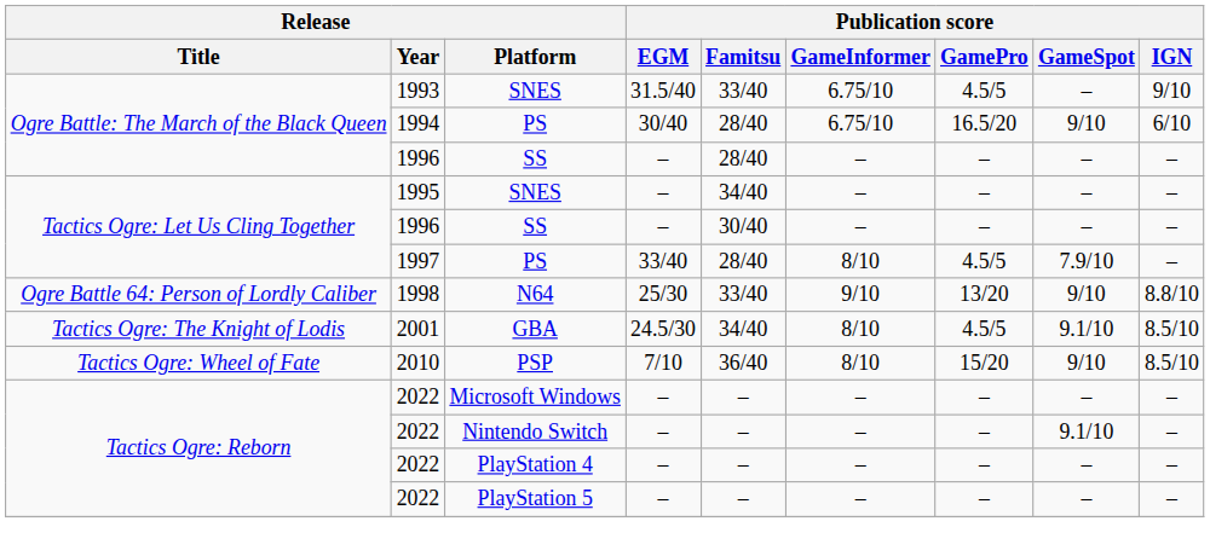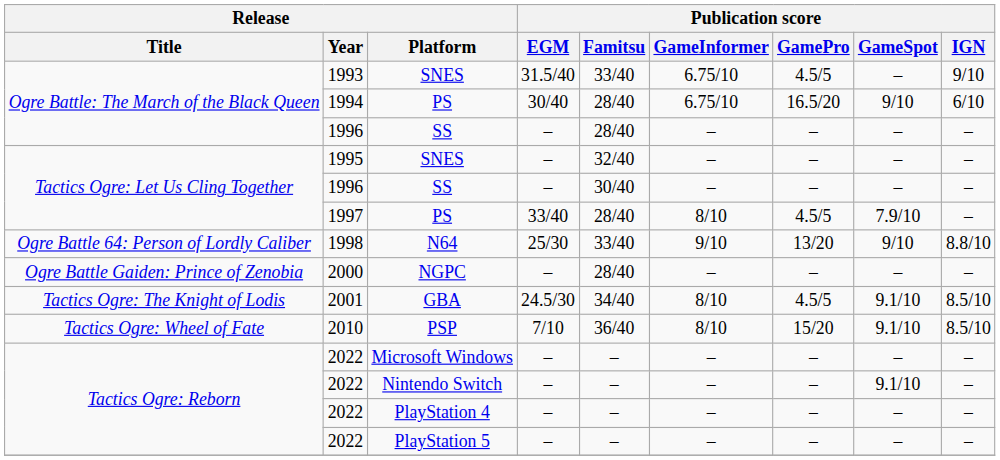Tactics Ogre: Let Us Cling Together / SNES | Publication score / Famitsu: 34/40 -> 32/40
+ row: Ogre Battle Gaiden: Prince of Zenobia | 2000 | NGPC | – | 28/40 | – | – | – | –
PSP | Publication score / GameSpot: 9/10 -> 9.1/10
